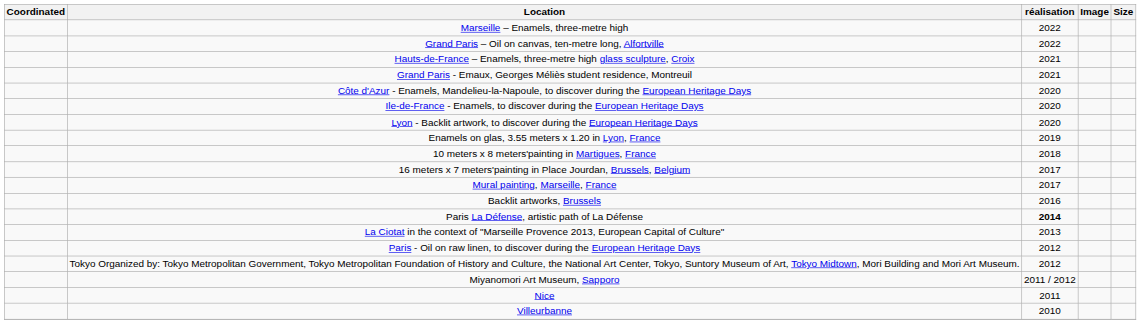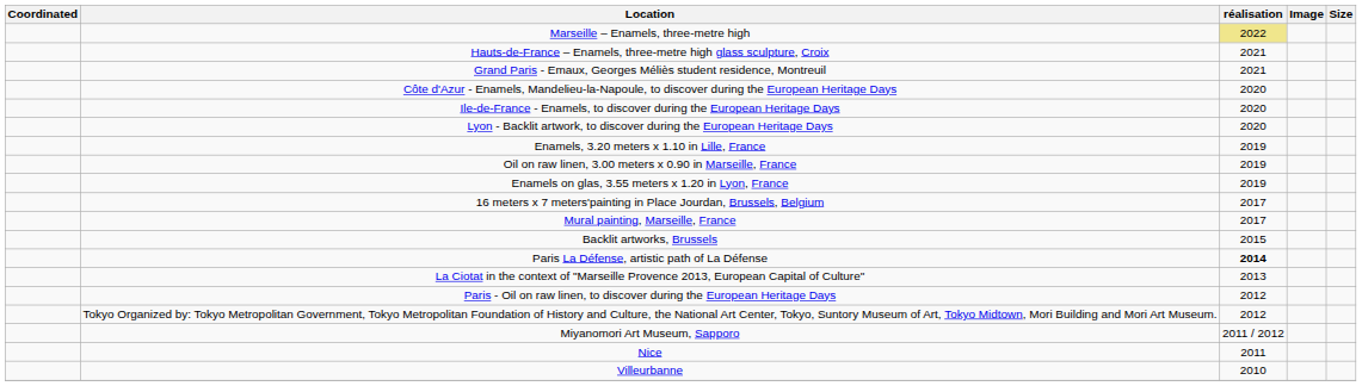Marseille – Enamels, three-metre high | réalisation: no background -> khaki background
- row: Grand Paris – Oil on canvas, ten-metre long, Alfortville | 2022
+ row: Enamels, 3.20 meters x 1.10 in Lille, France | 2019
+ row: Oil on raw linen, 3.00 meters x 0.90 in Marseille, France | 2019
- row: 10 meters x 8 meters'painting in Martigues, France | 2018
Backlit artworks, Brussels | réalisation: 2016 -> 2015
